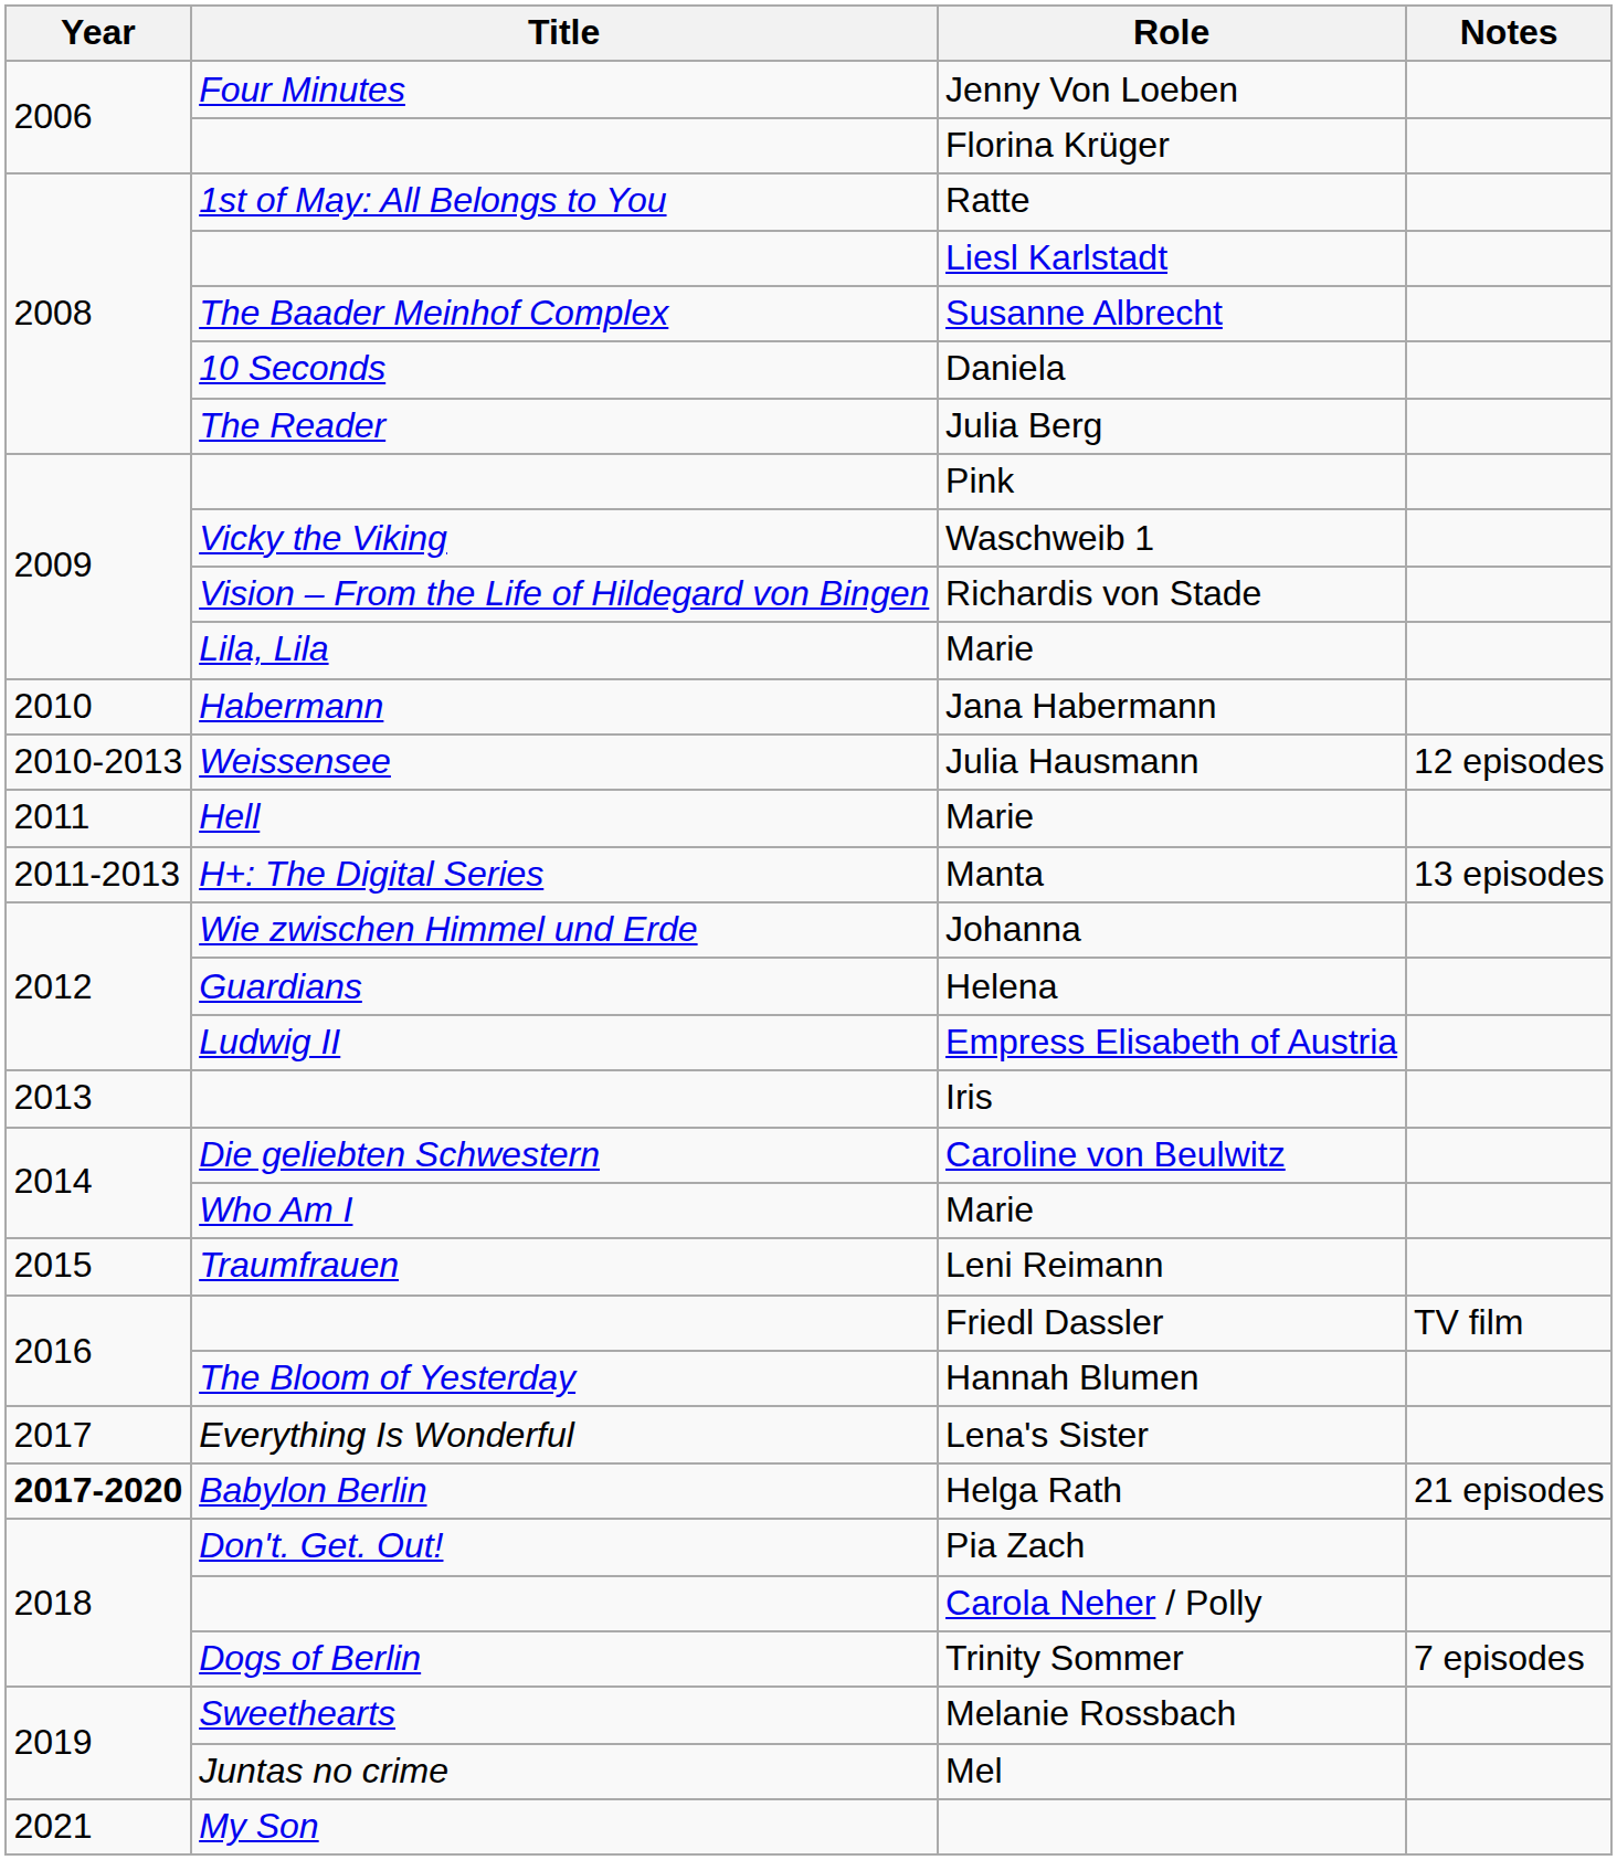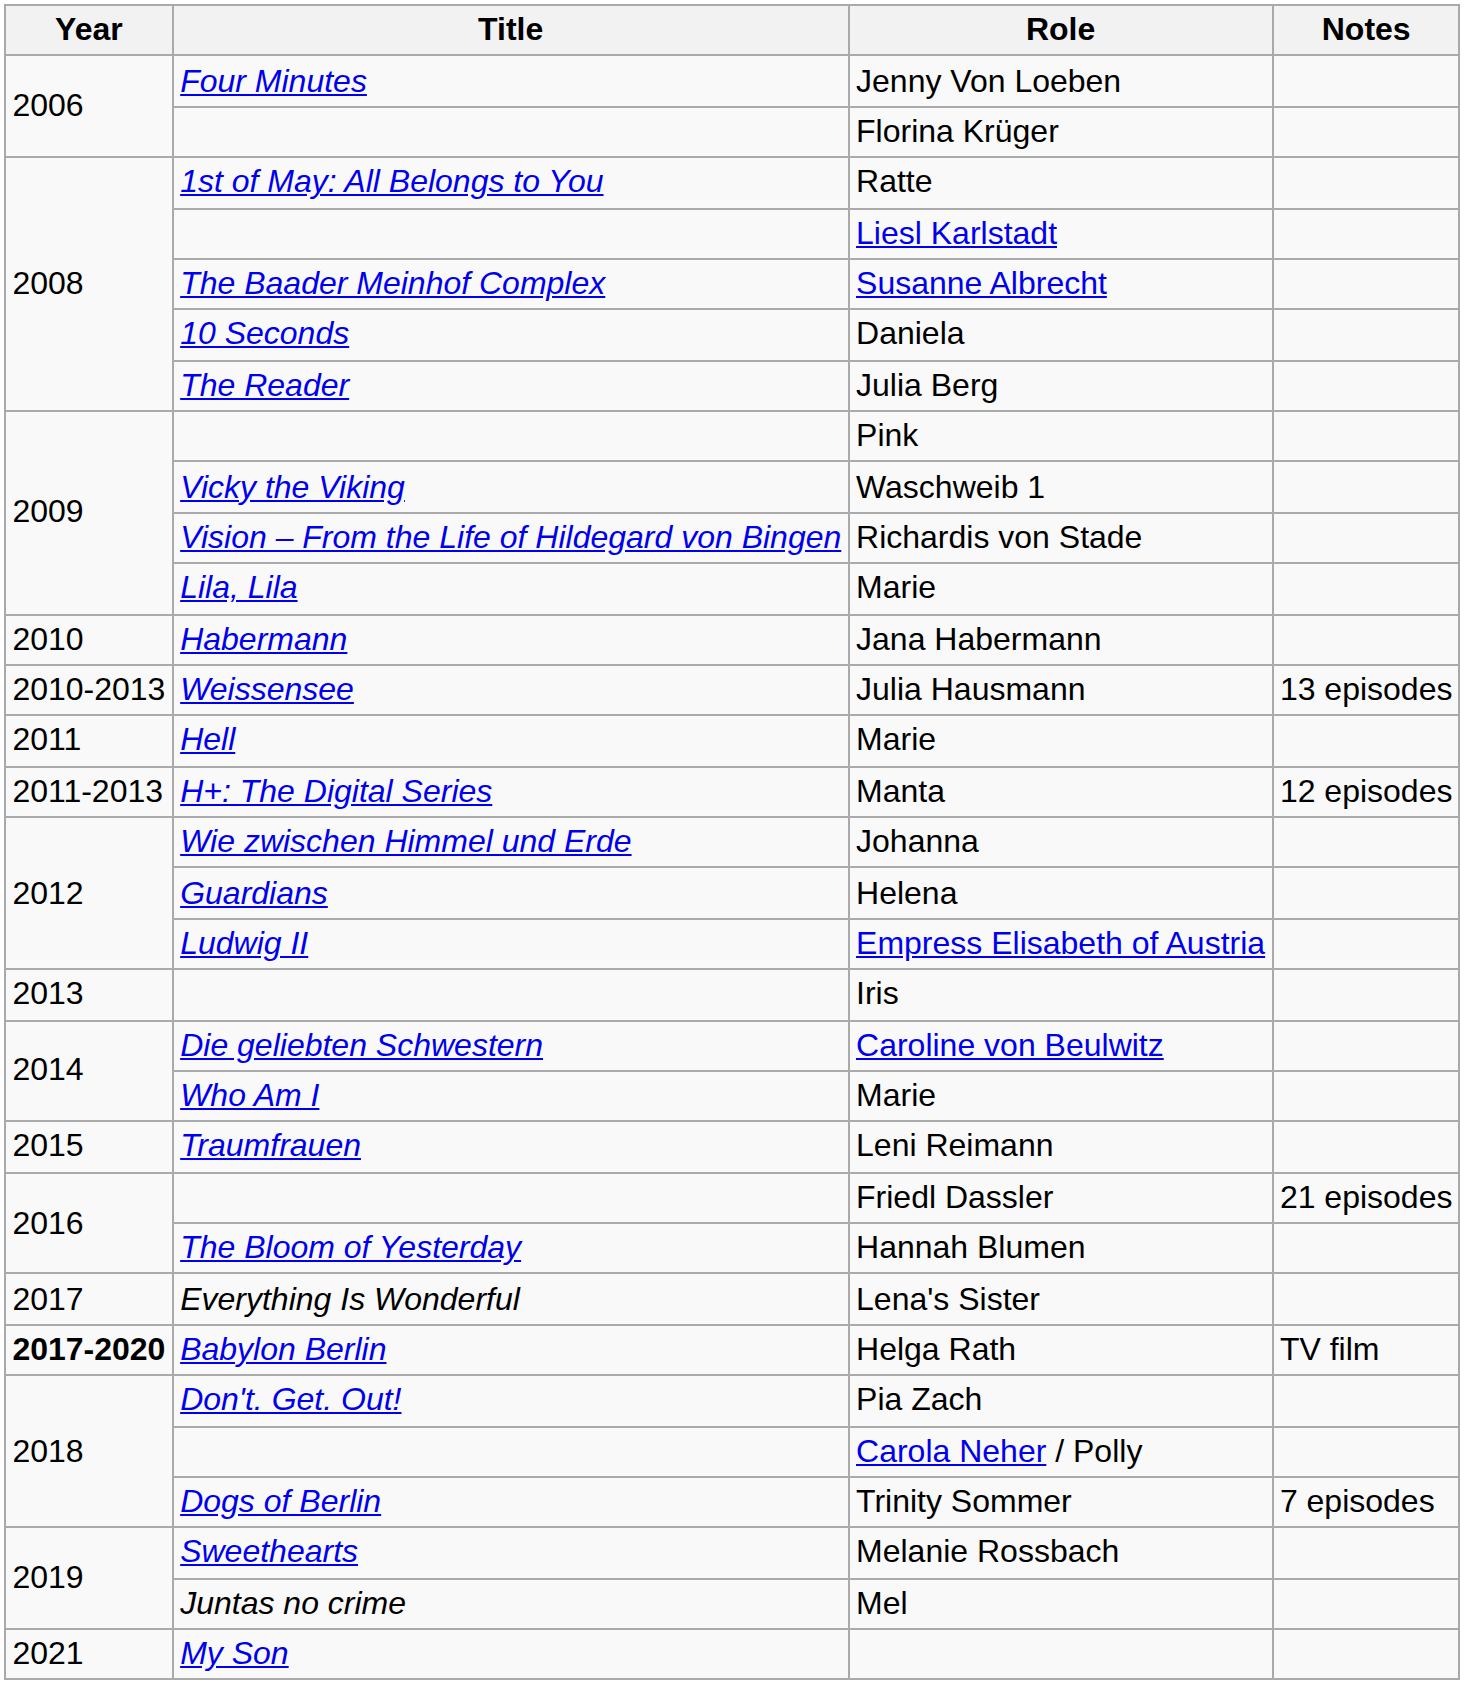Julia Hausmann | Notes: 12 episodes -> 13 episodes
Manta | Notes: 13 episodes -> 12 episodes
Friedl Dassler | Notes: TV film -> 21 episodes
Helga Rath | Notes: 21 episodes -> TV film
